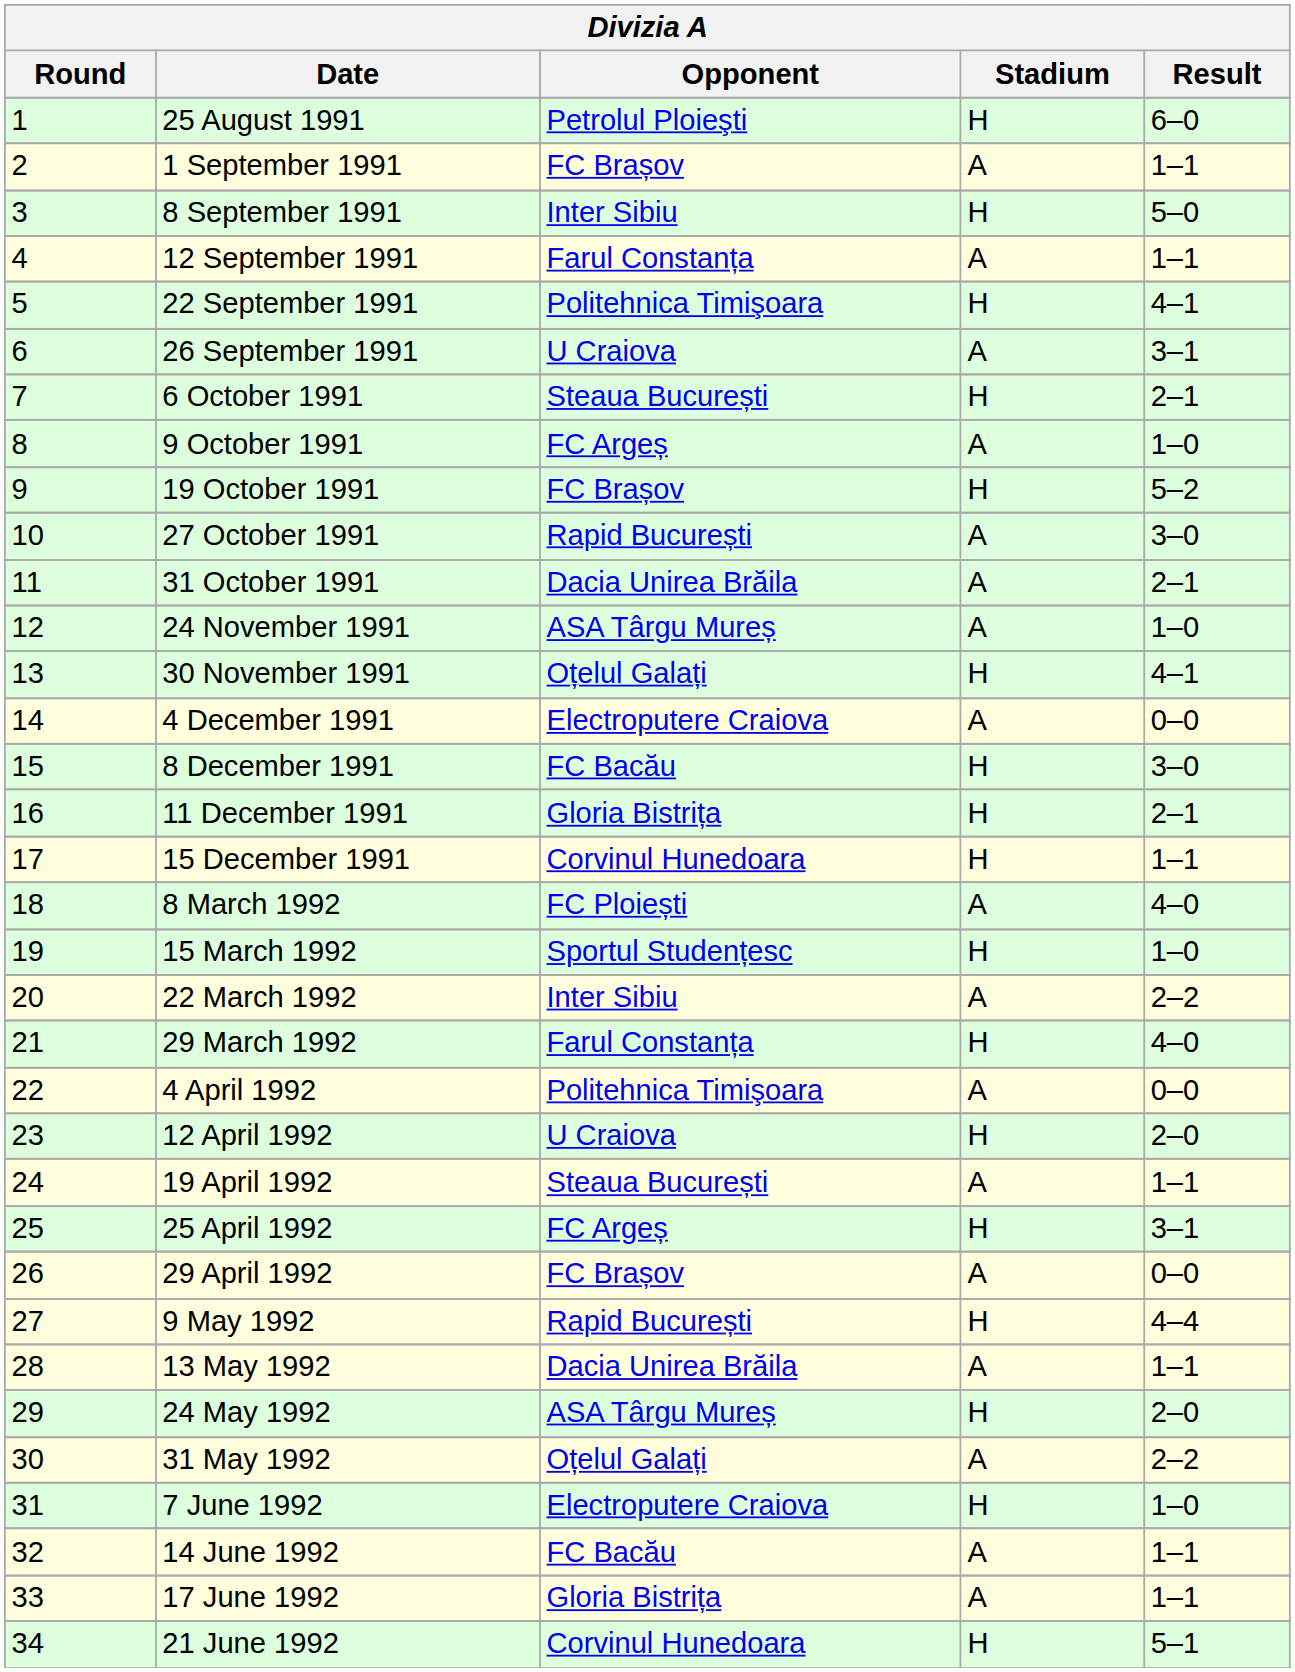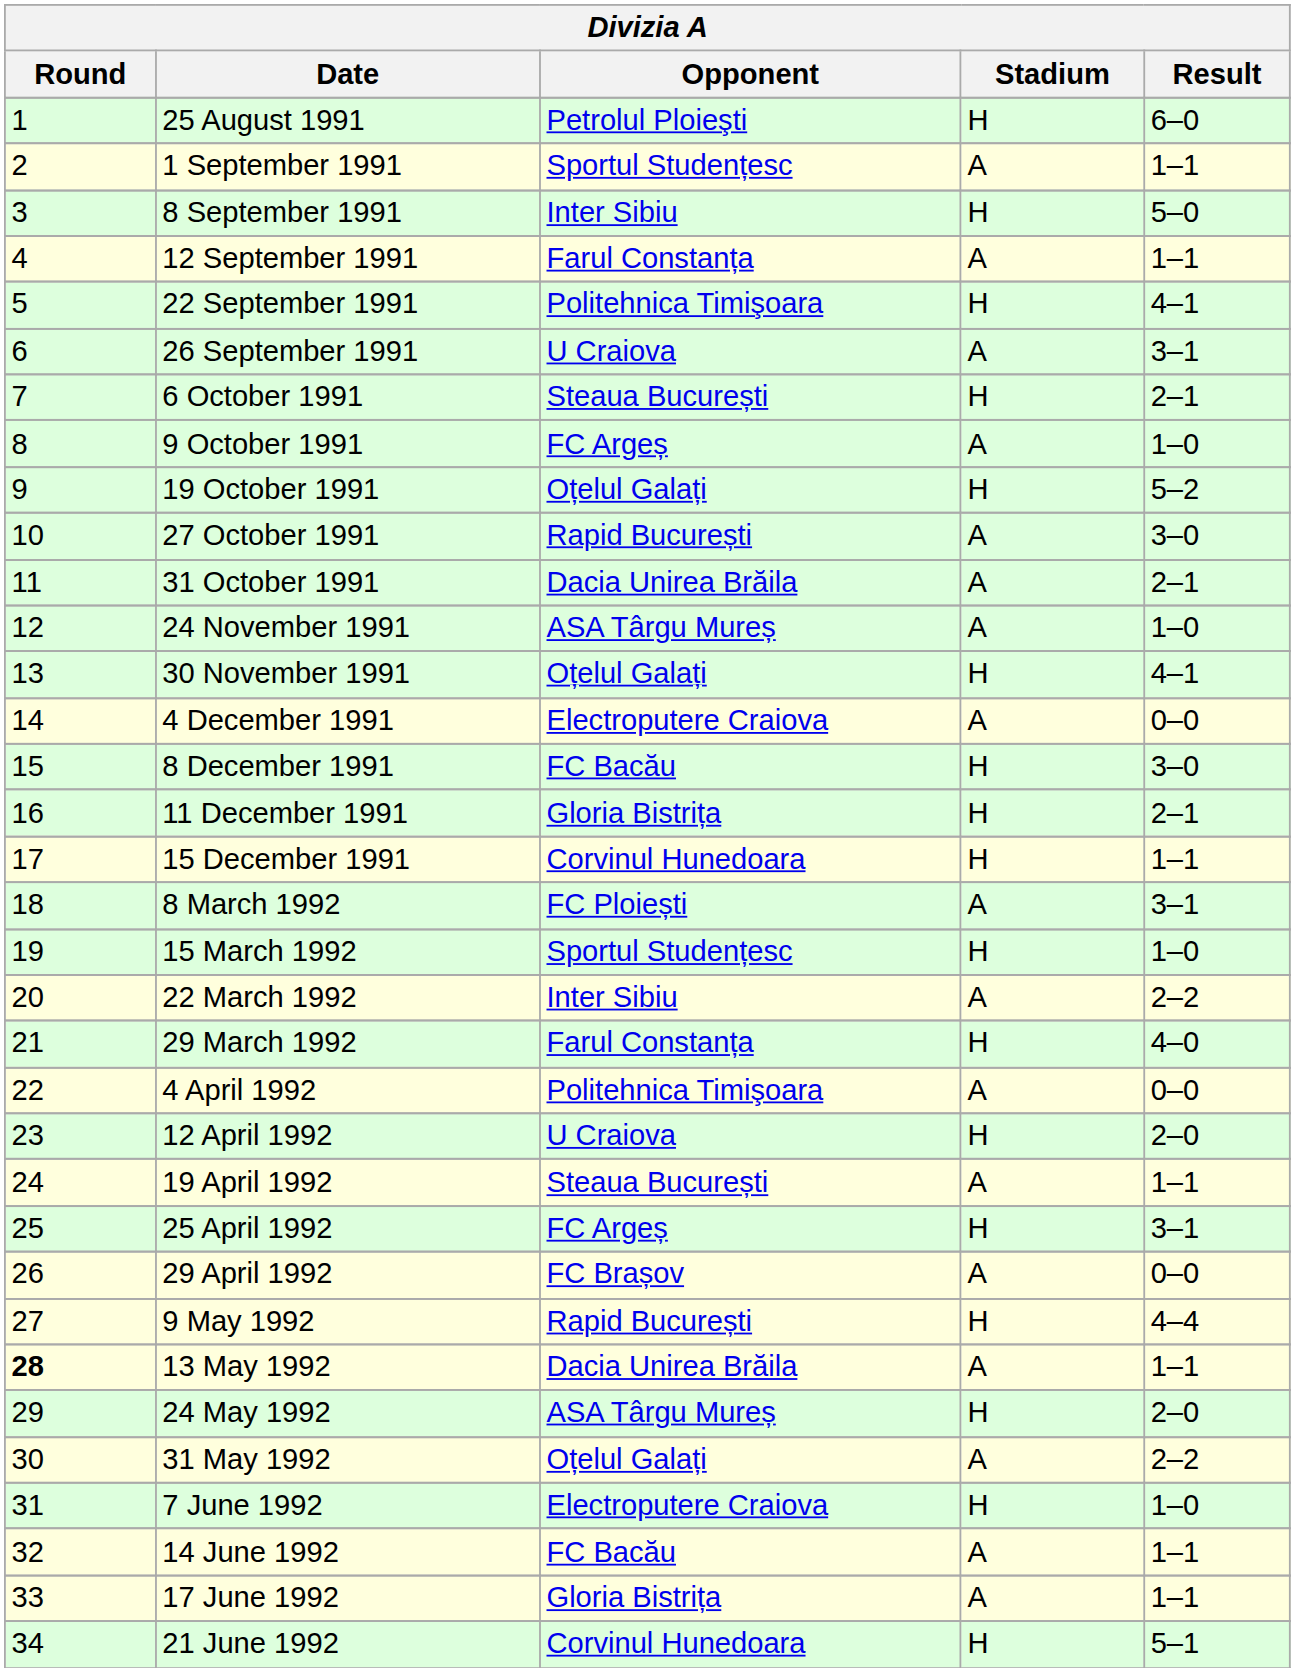1 September 1991 | Opponent: FC Brașov -> Sportul Studențesc
19 October 1991 | Opponent: FC Brașov -> Oțelul Galați
8 March 1992 | Result: 4–0 -> 3–1
13 May 1992 | Round: normal -> bold
